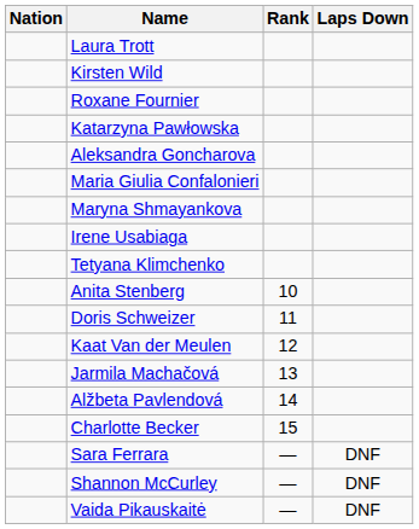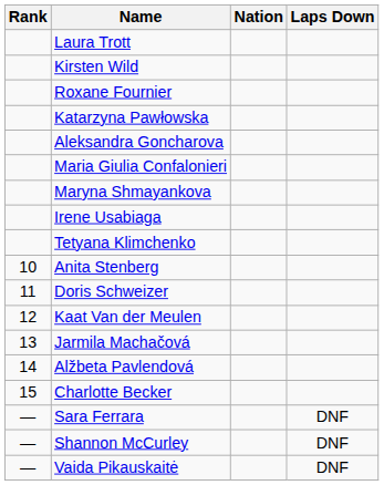columns swapped: Rank <-> Nation
